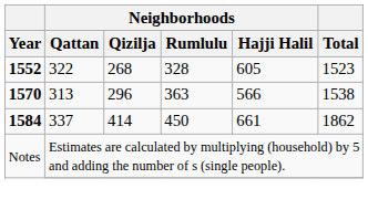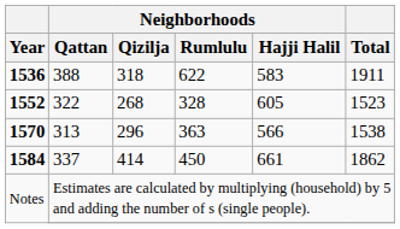+ row: 1536 | 388 | 318 | 622 | 583 | 1911
